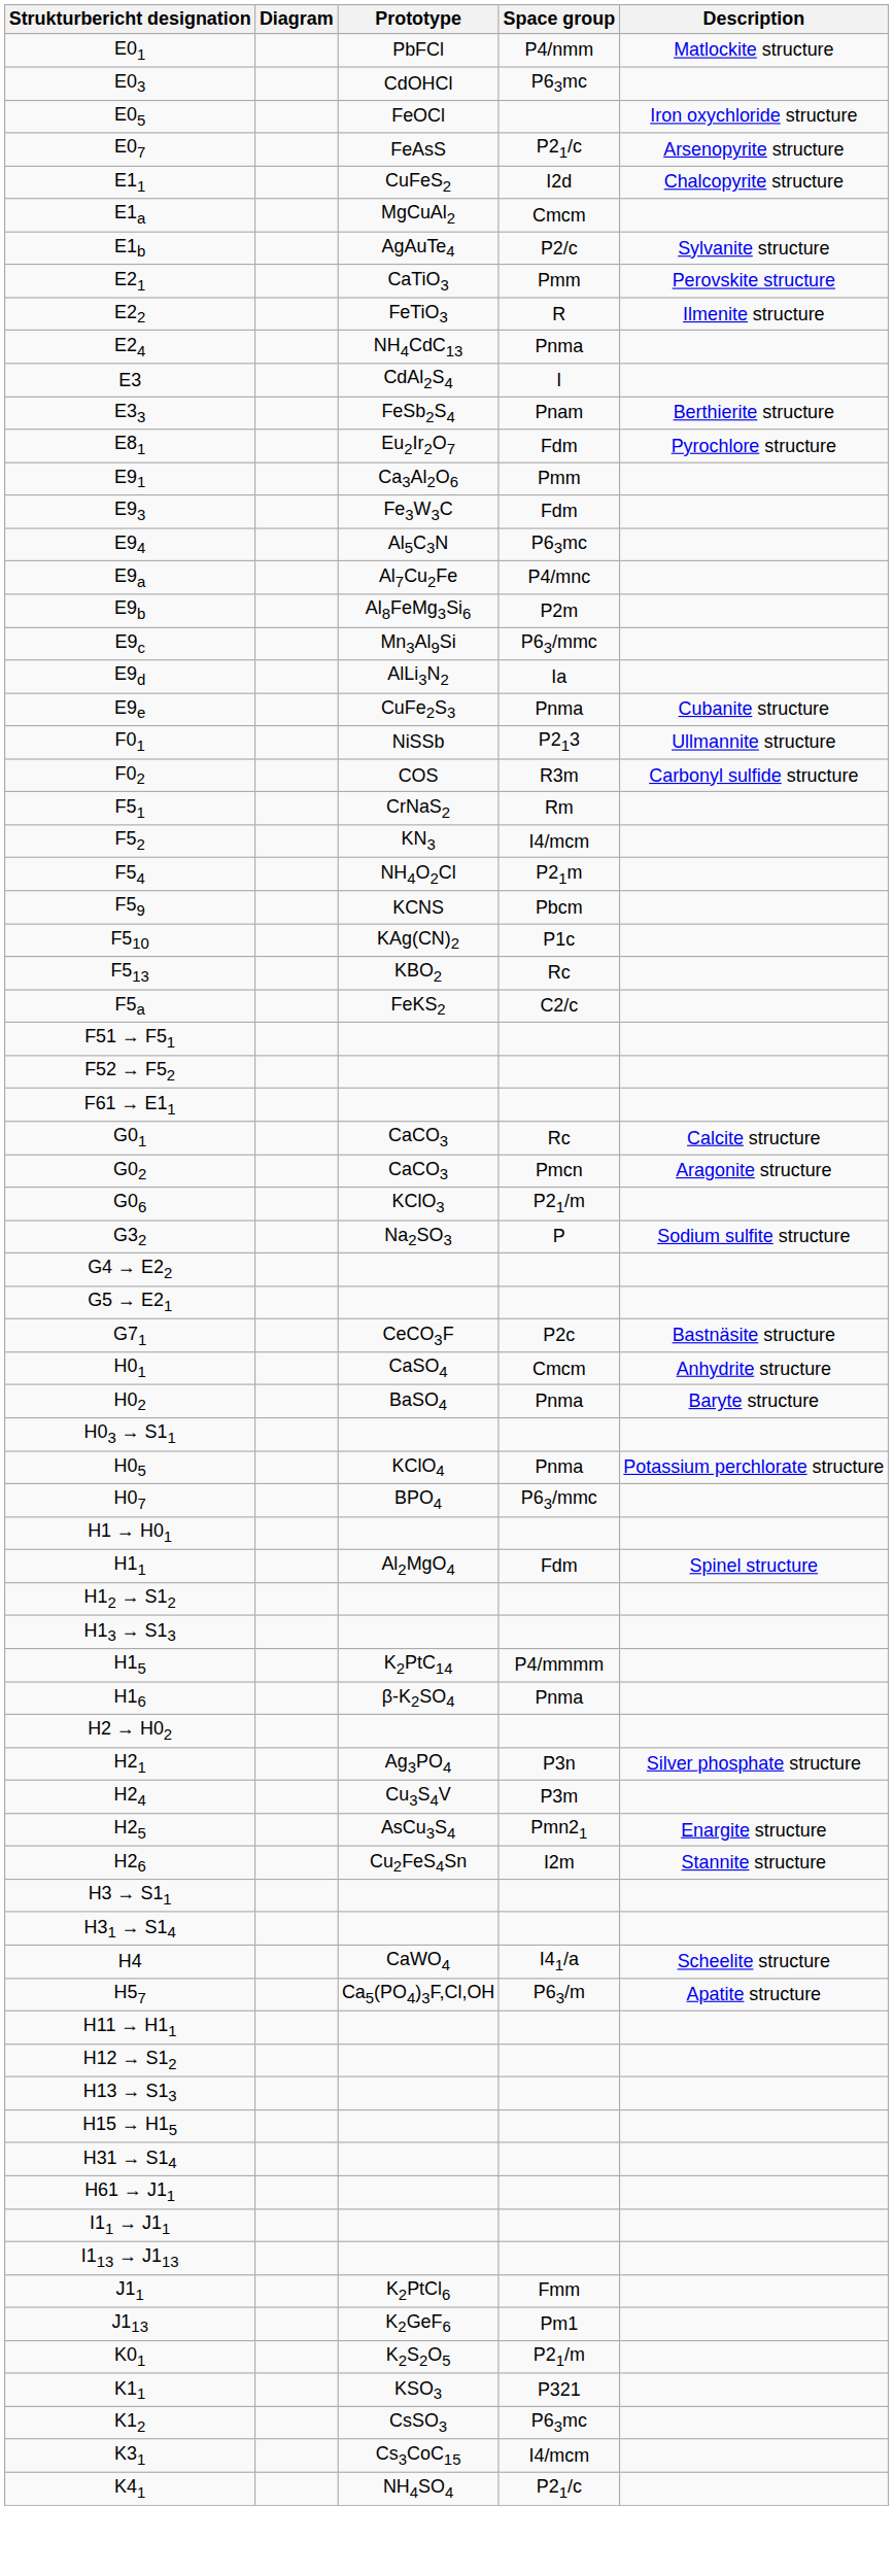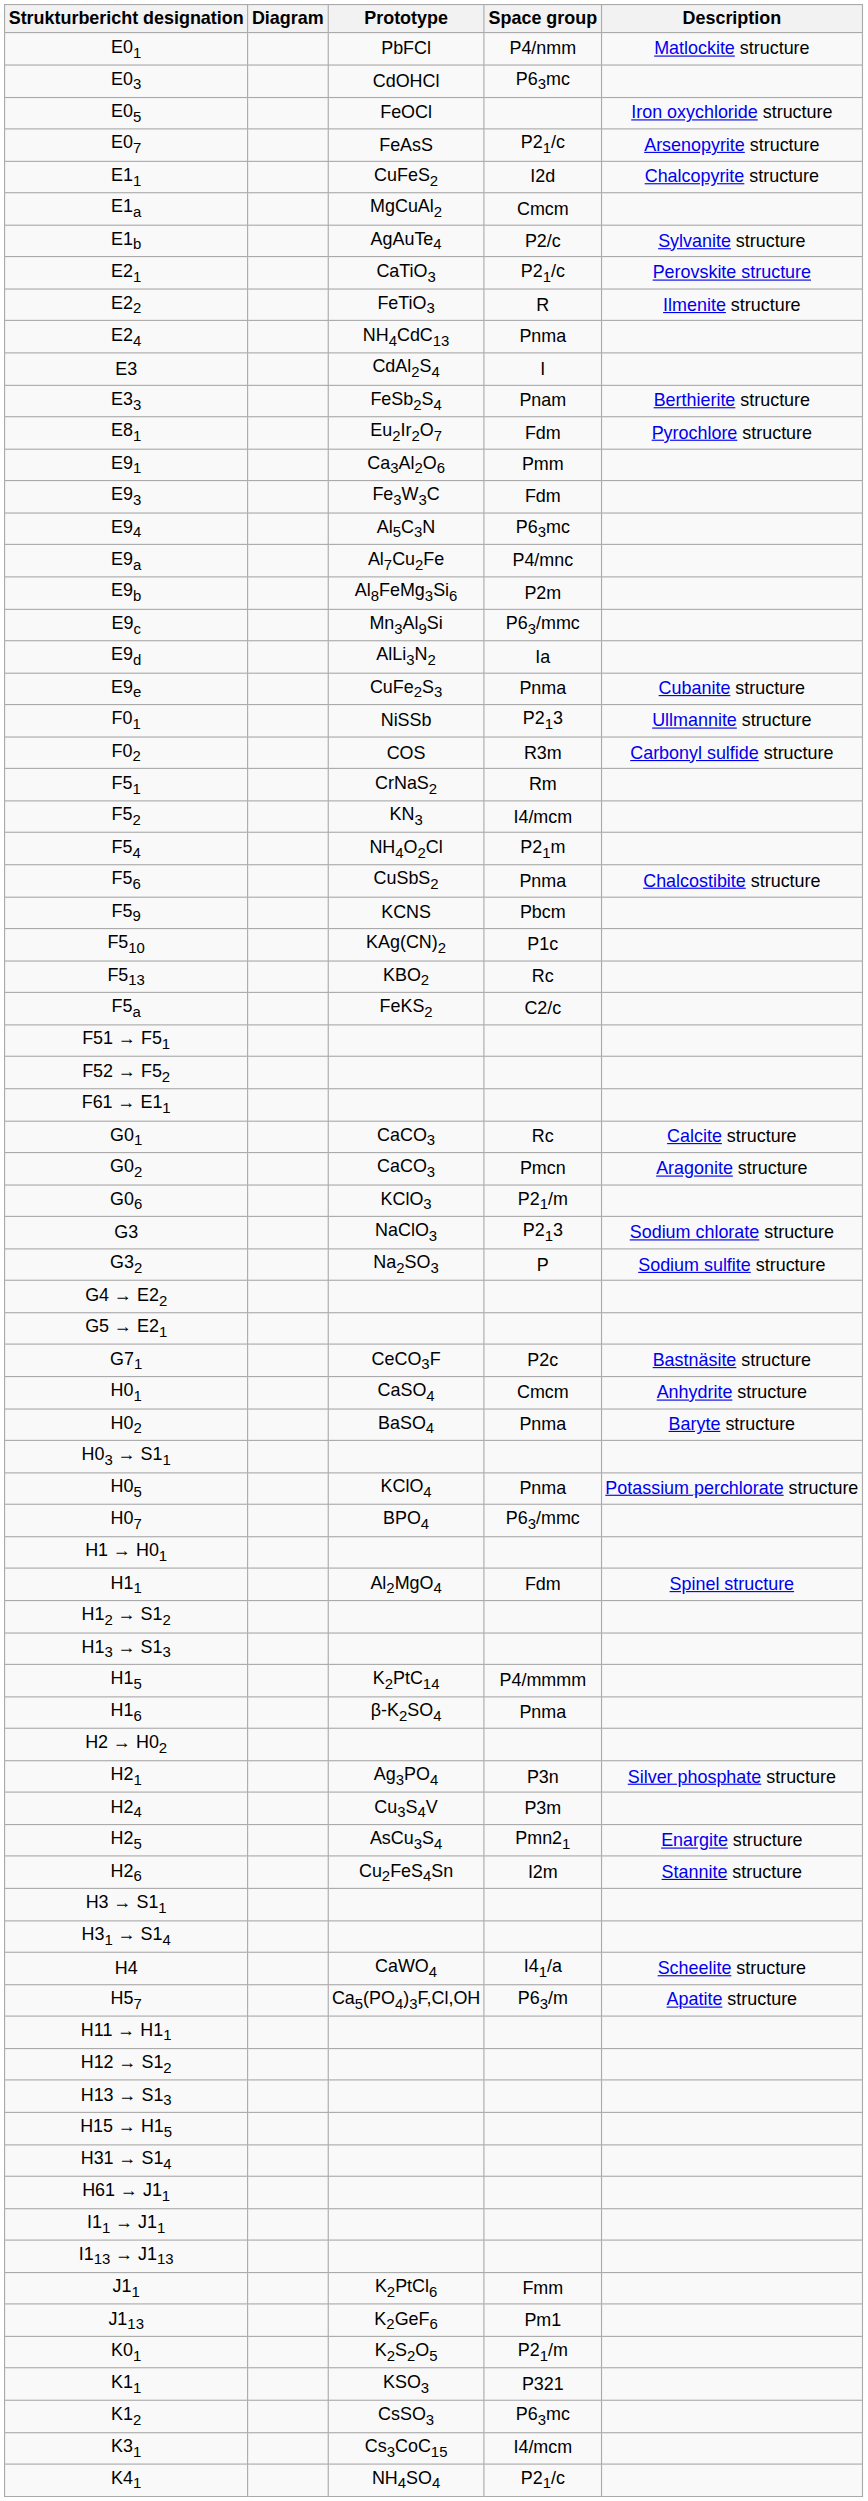E21 | Space group: Pmm -> P21/c
+ row: F56 | CuSbS2 | Pnma | Chalcostibite structure
+ row: G3 | NaClO3 | P213 | Sodium chlorate structure
